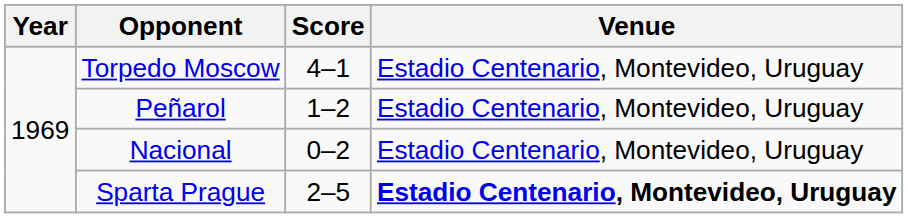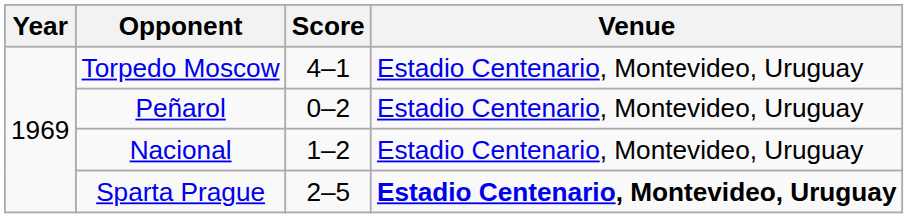Peñarol | Score: 1–2 -> 0–2
Nacional | Score: 0–2 -> 1–2
